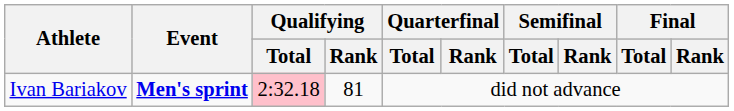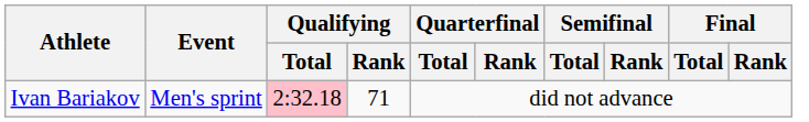Ivan Bariakov | Event: bold -> normal
Ivan Bariakov | Qualifying / Rank: 81 -> 71
